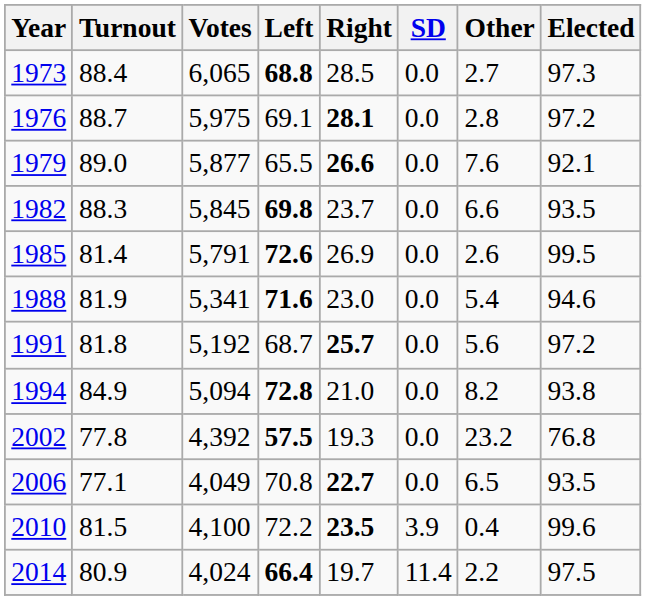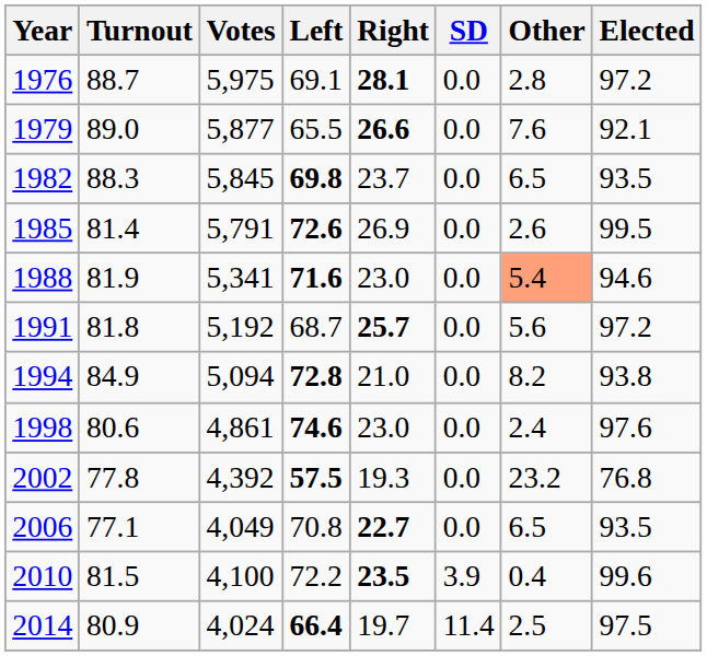- row: 1973 | 88.4 | 6,065 | 68.8 | 28.5 | 0.0 | 2.7 | 97.3
1982 | Other: 6.6 -> 6.5
1988 | Other: no background -> lightsalmon background
+ row: 1998 | 80.6 | 4,861 | 74.6 | 23.0 | 0.0 | 2.4 | 97.6
2014 | Other: 2.2 -> 2.5
